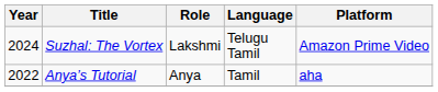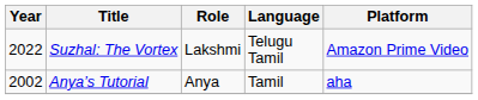Suzhal: The Vortex | Year: 2024 -> 2022
Anya’s Tutorial | Year: 2022 -> 2002
